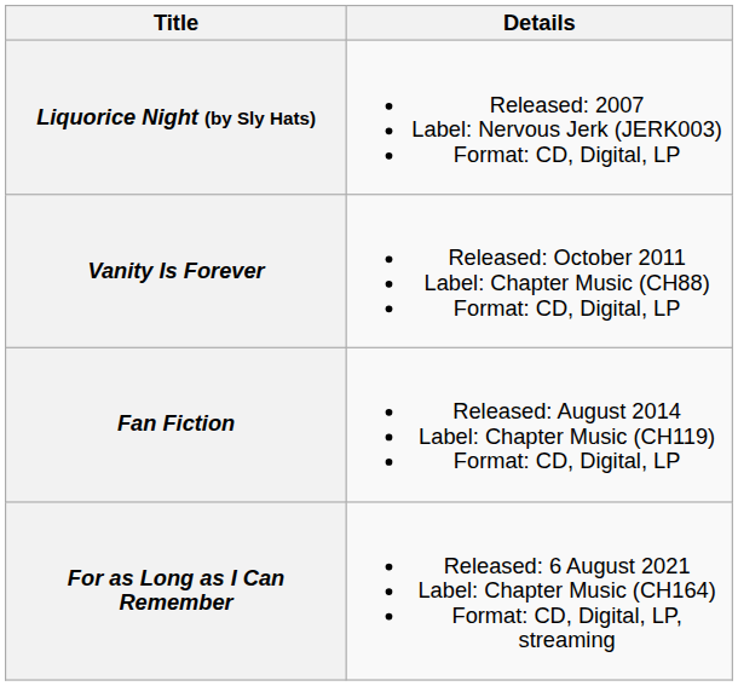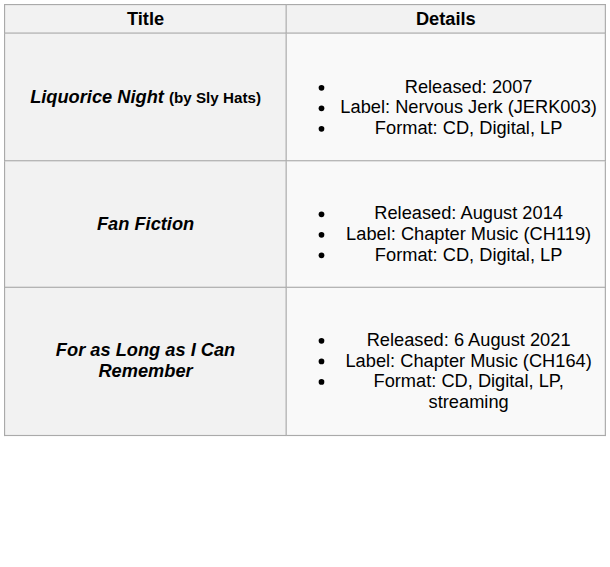- row: Vanity Is Forever | Released: October 2011 Label: Chapter Music (CH88) Format: CD, Digital, LP
